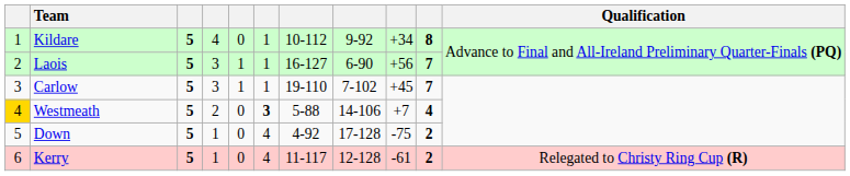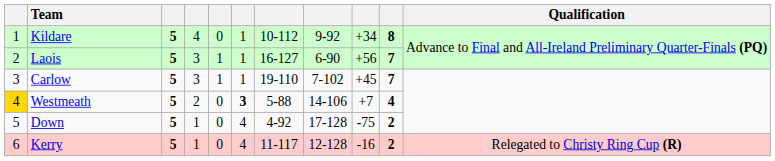Kerry | column 9: -61 -> -16
